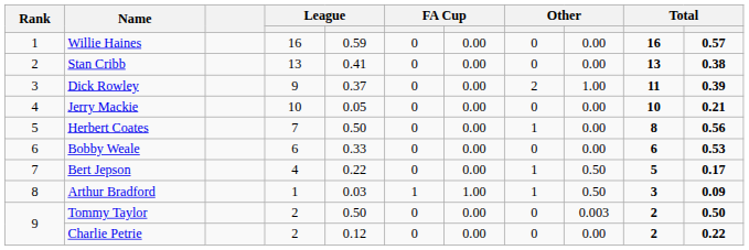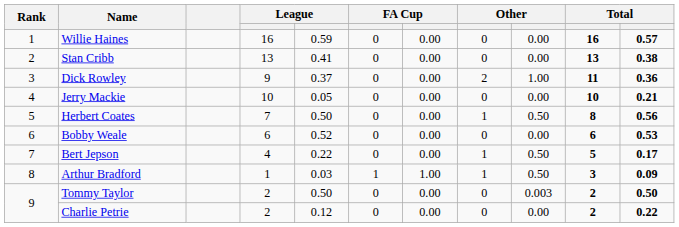Dick Rowley | column 11: 0.39 -> 0.36
Herbert Coates | column 9: 0.00 -> 0.50
Bobby Weale | column 5: 0.33 -> 0.52
